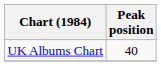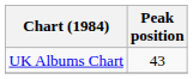UK Albums Chart | Peak position: 40 -> 43
